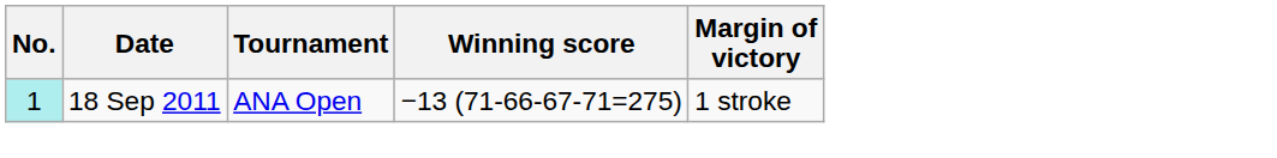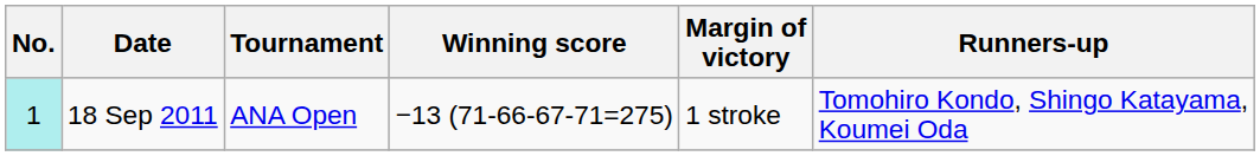+ column: Runners-up | Tomohiro Kondo, Shingo Katayama, Koumei Oda
